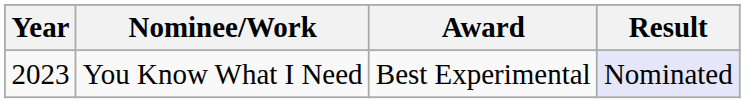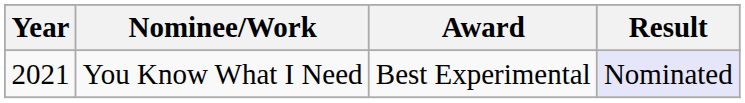You Know What I Need | Year: 2023 -> 2021
